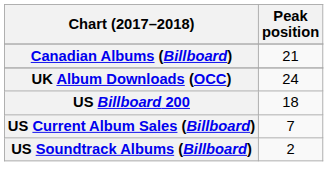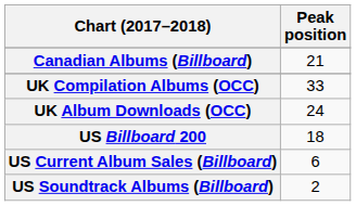+ row: UK Compilation Albums (OCC) | 33
US Current Album Sales (Billboard) | Peak position: 7 -> 6
